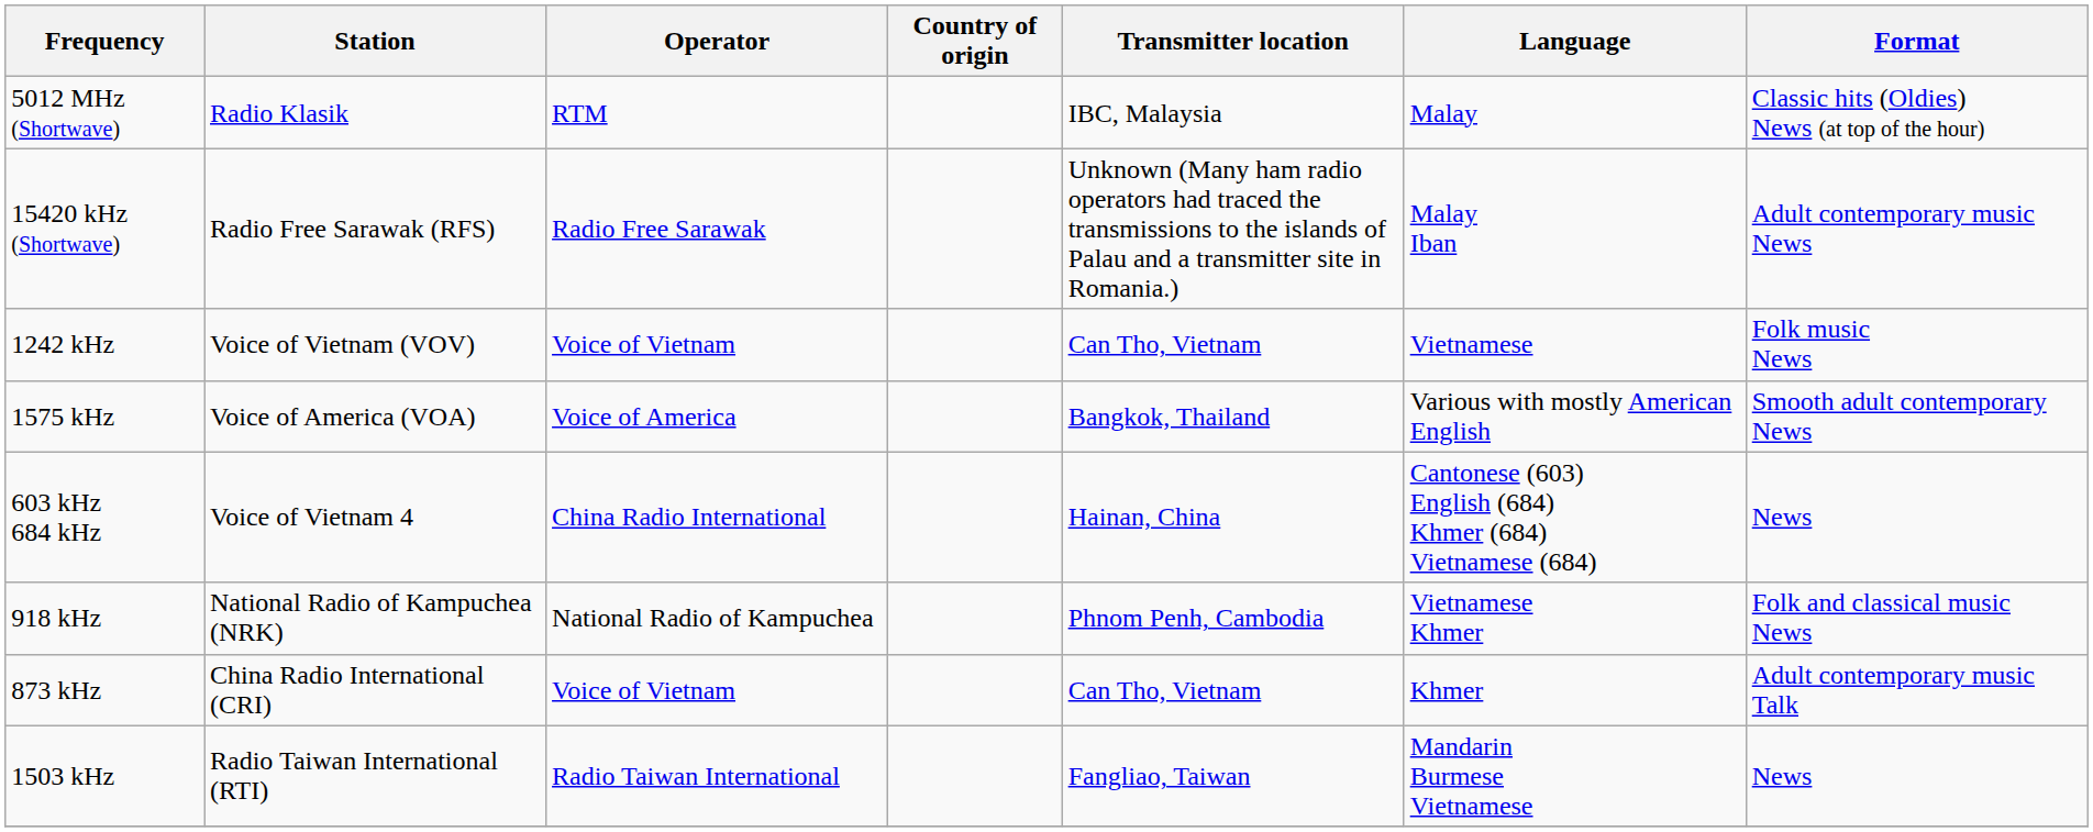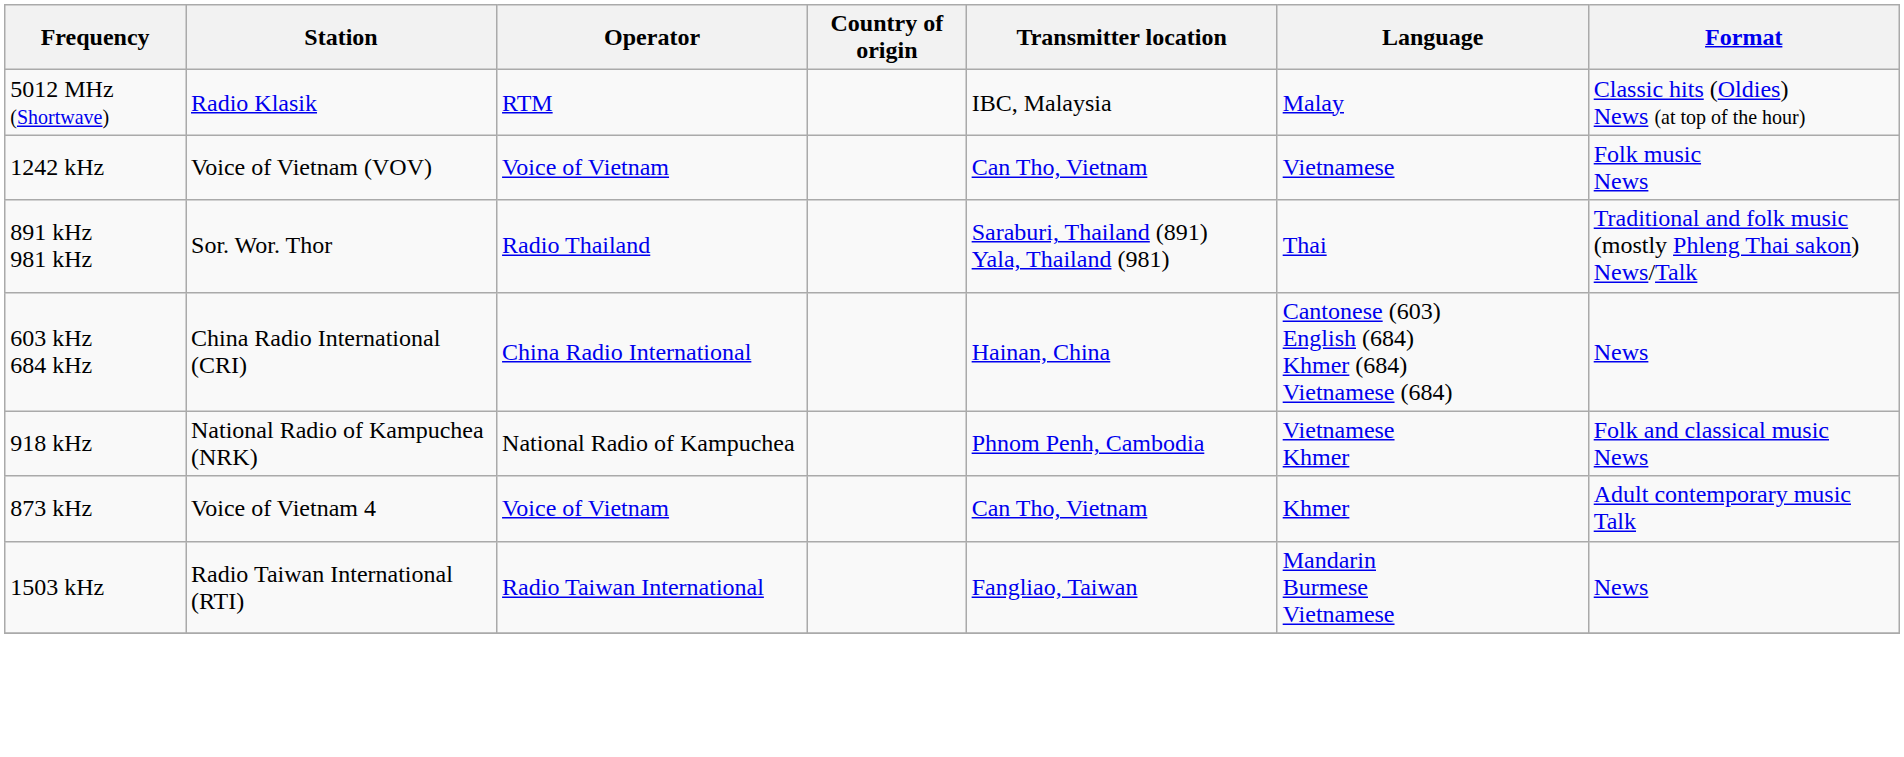- row: 15420 kHz (Shortwave) | Radio Free Sarawak (RFS) | Radio Free Sarawak | Unknown (Many ham radio operators had traced the transmissions to the islands of Palau and a transmitter site in Romania.) | Malay Iban | Adult contemporary music News
- row: 1575 kHz | Voice of America (VOA) | Voice of America | Bangkok, Thailand | Various with mostly American English | Smooth adult contemporary News
+ row: 891 kHz 981 kHz | Sor. Wor. Thor | Radio Thailand | Saraburi, Thailand (891) Yala, Thailand (981) | Thai | Traditional and folk music (mostly Phleng Thai sakon) News/Talk
603 kHz 684 kHz | Station: Voice of Vietnam 4 -> China Radio International (CRI)
873 kHz | Station: China Radio International (CRI) -> Voice of Vietnam 4
